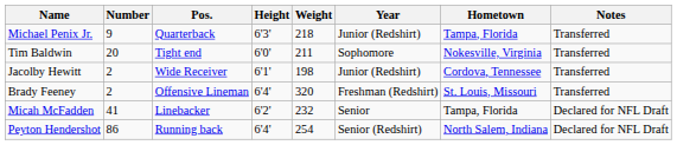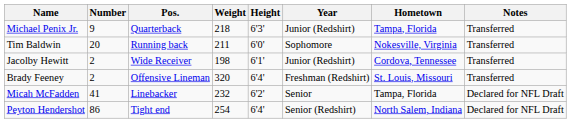columns swapped: Height <-> Weight
Tim Baldwin | Pos.: Tight end -> Running back
Peyton Hendershot | Pos.: Running back -> Tight end
